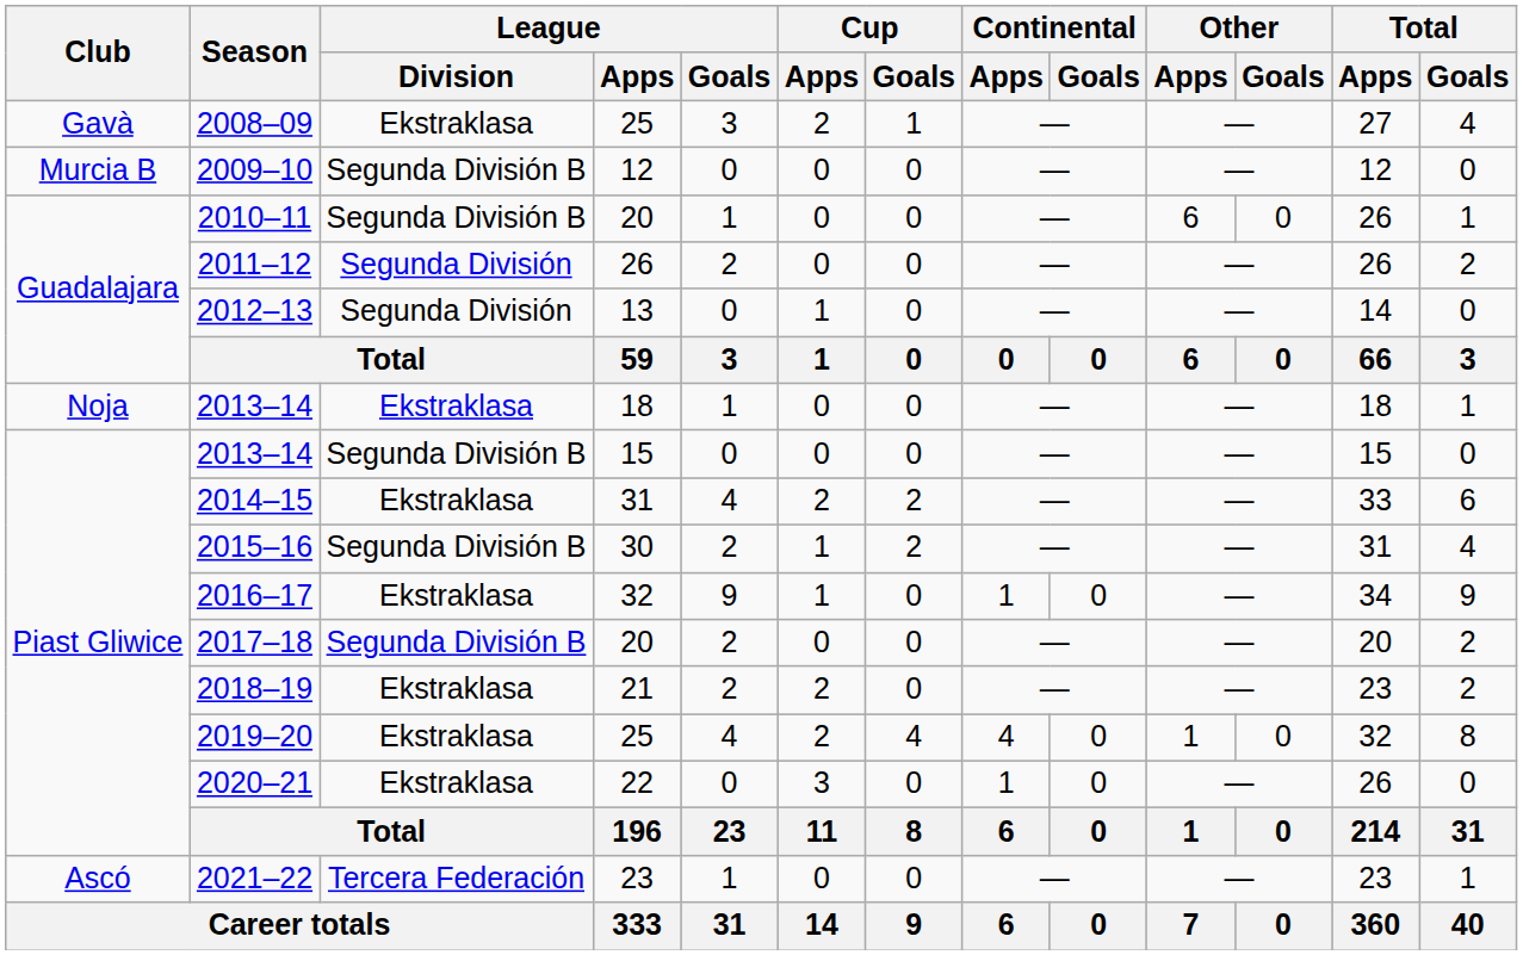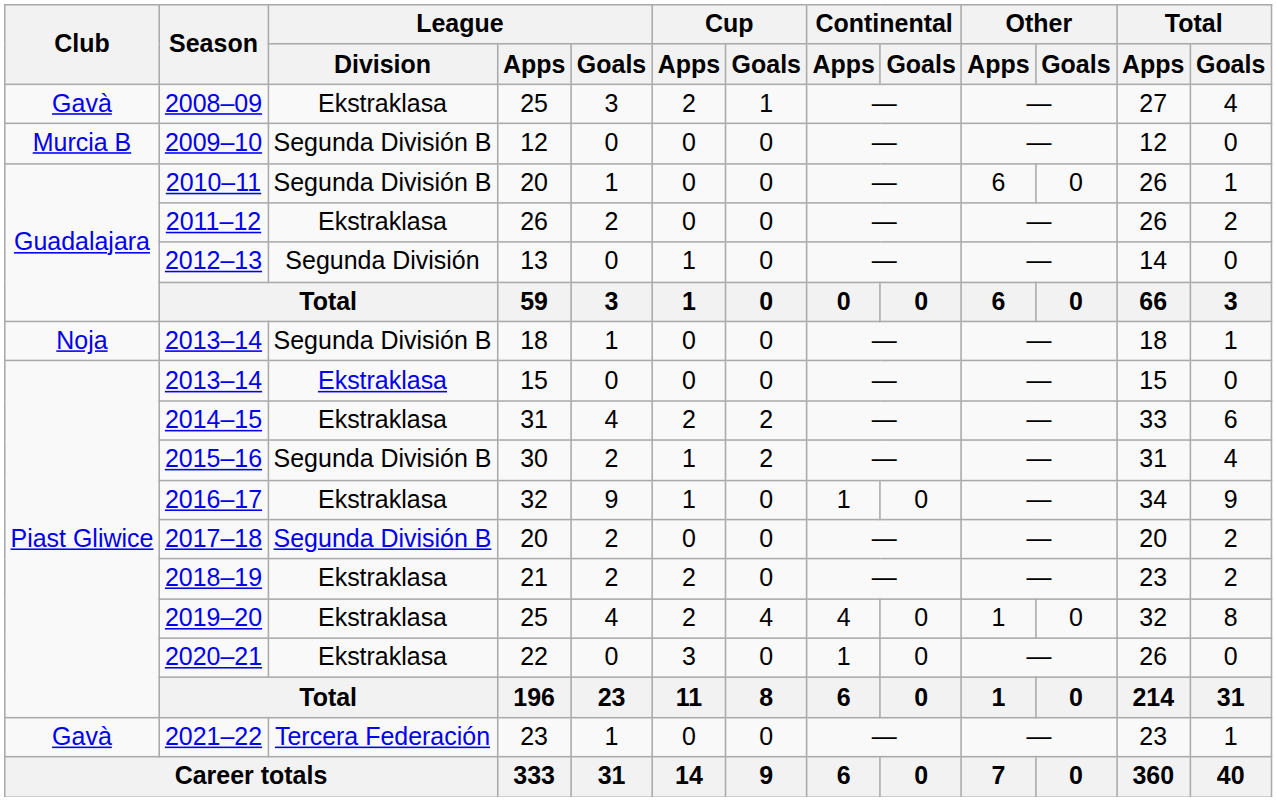2011–12 | League / Division: Segunda División -> Ekstraklasa
2013–14 / 18 | League / Division: Ekstraklasa -> Segunda División B
2013–14 / 15 | League / Division: Segunda División B -> Ekstraklasa
2021–22 | Club: Ascó -> Gavà
